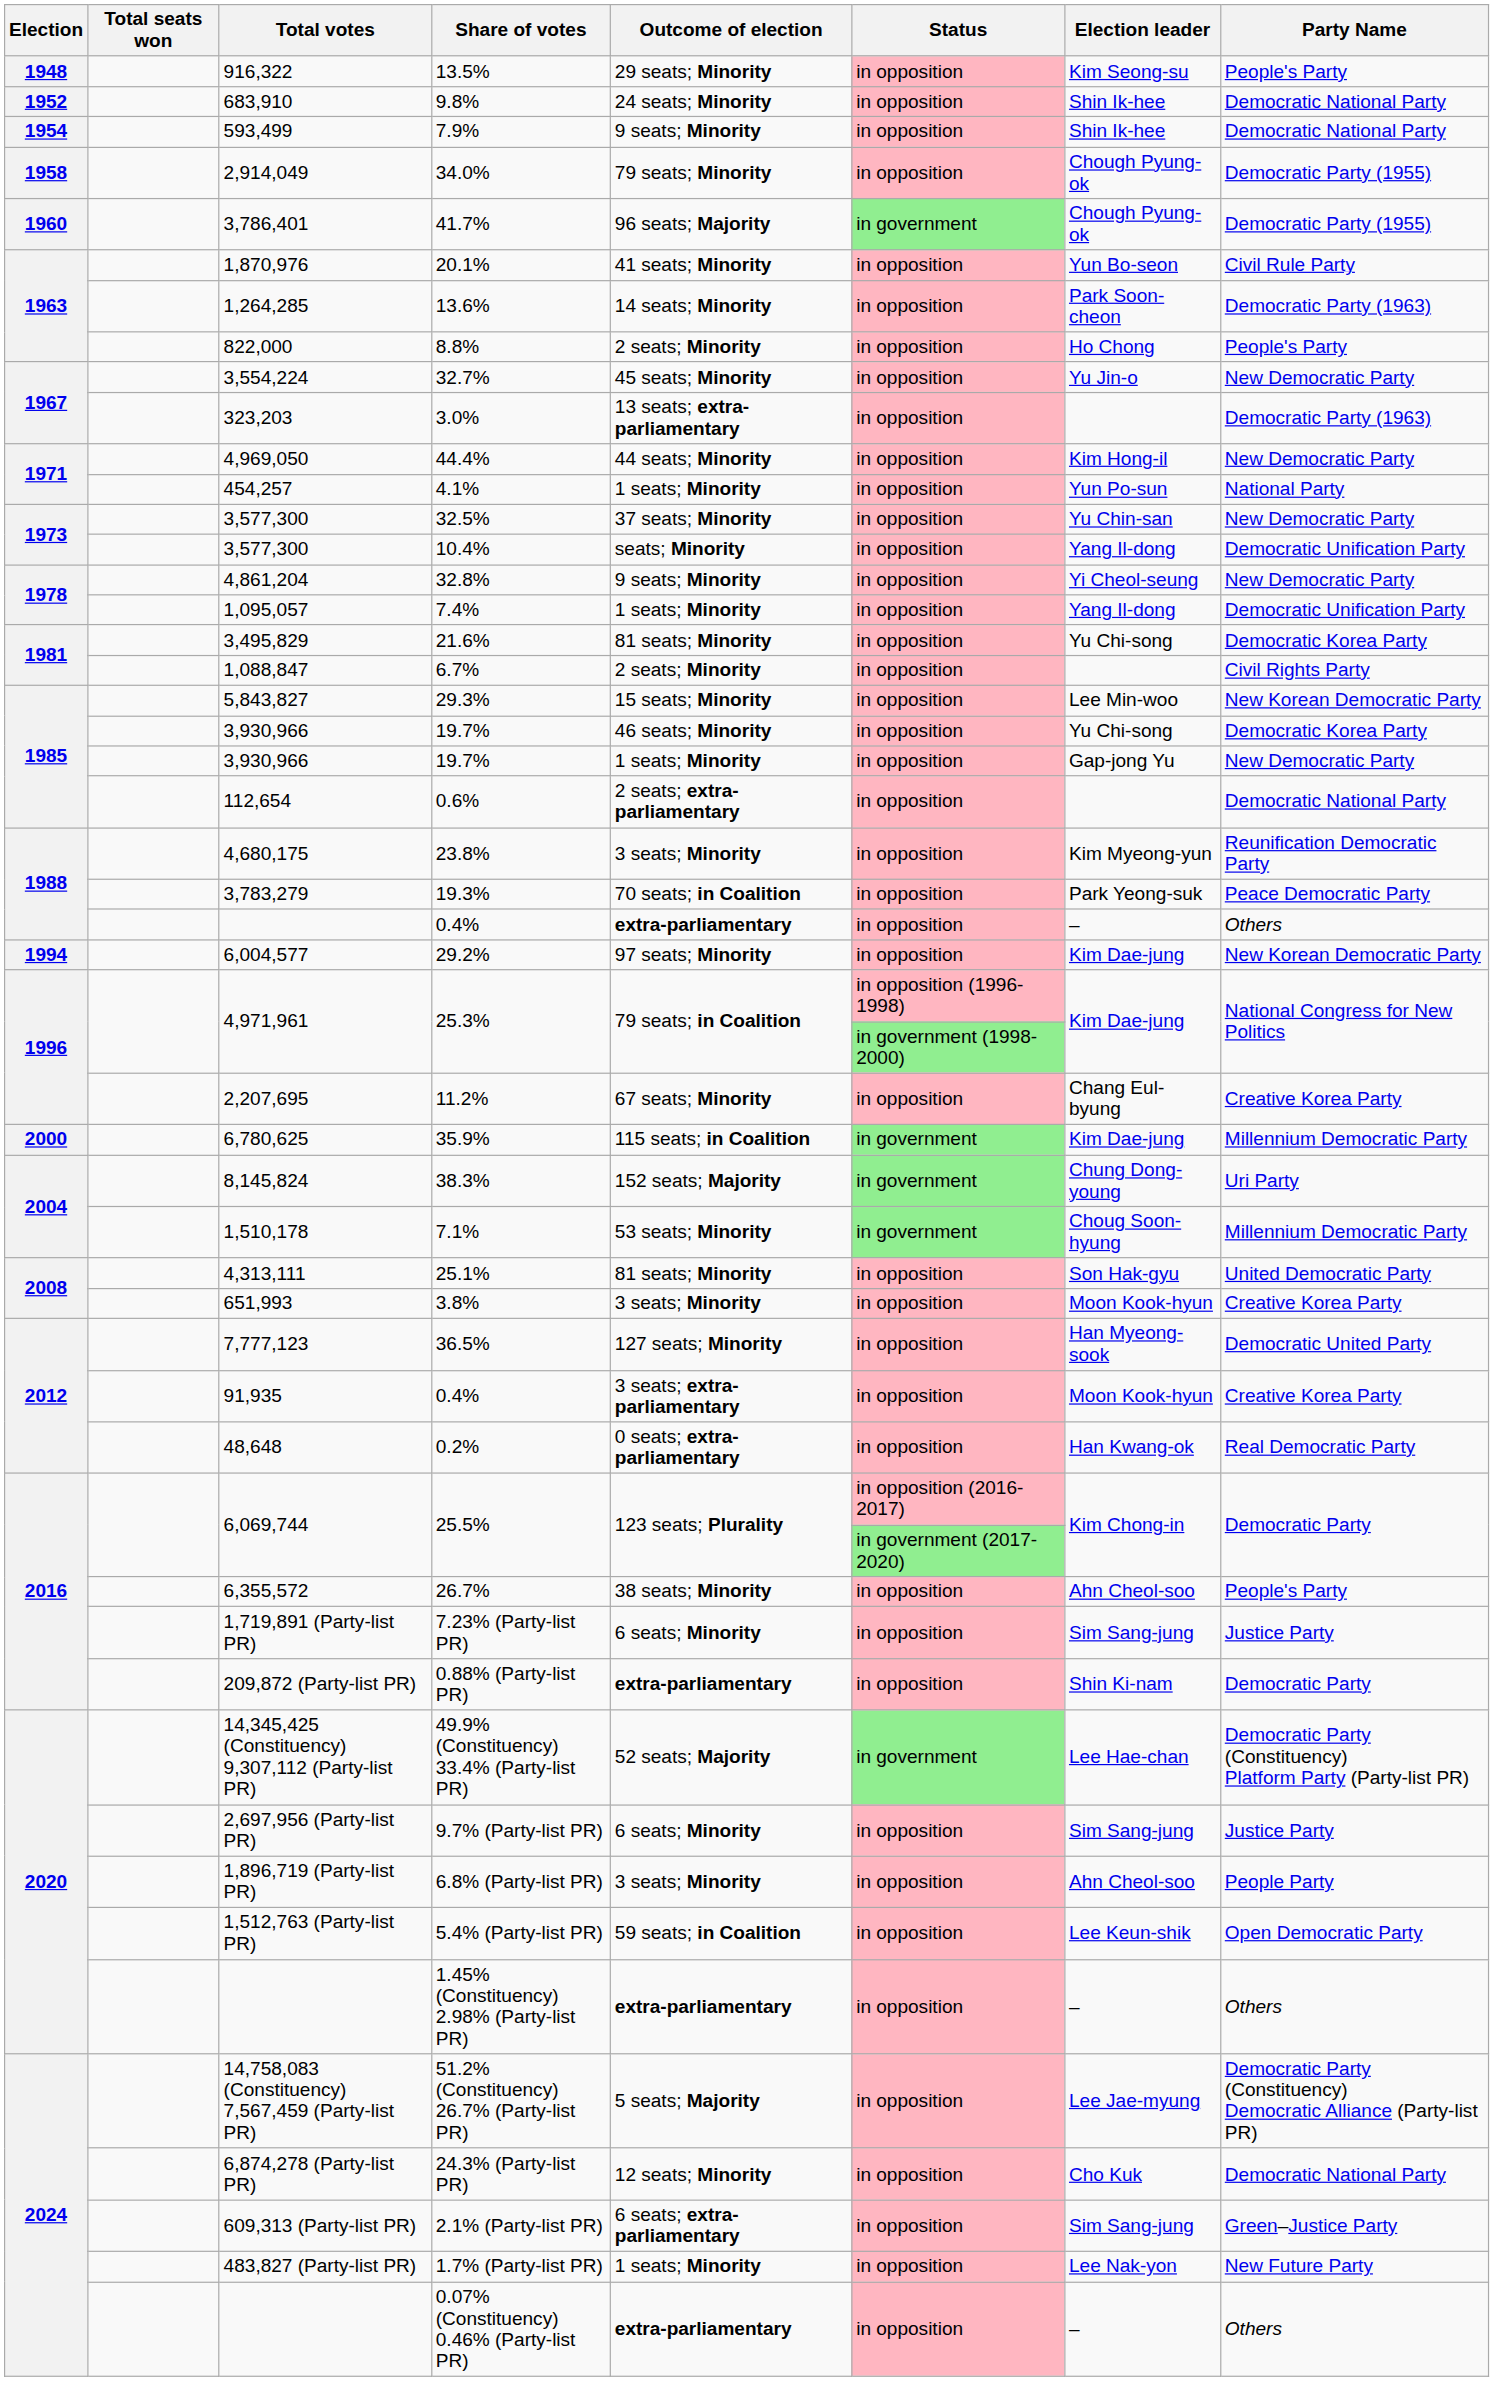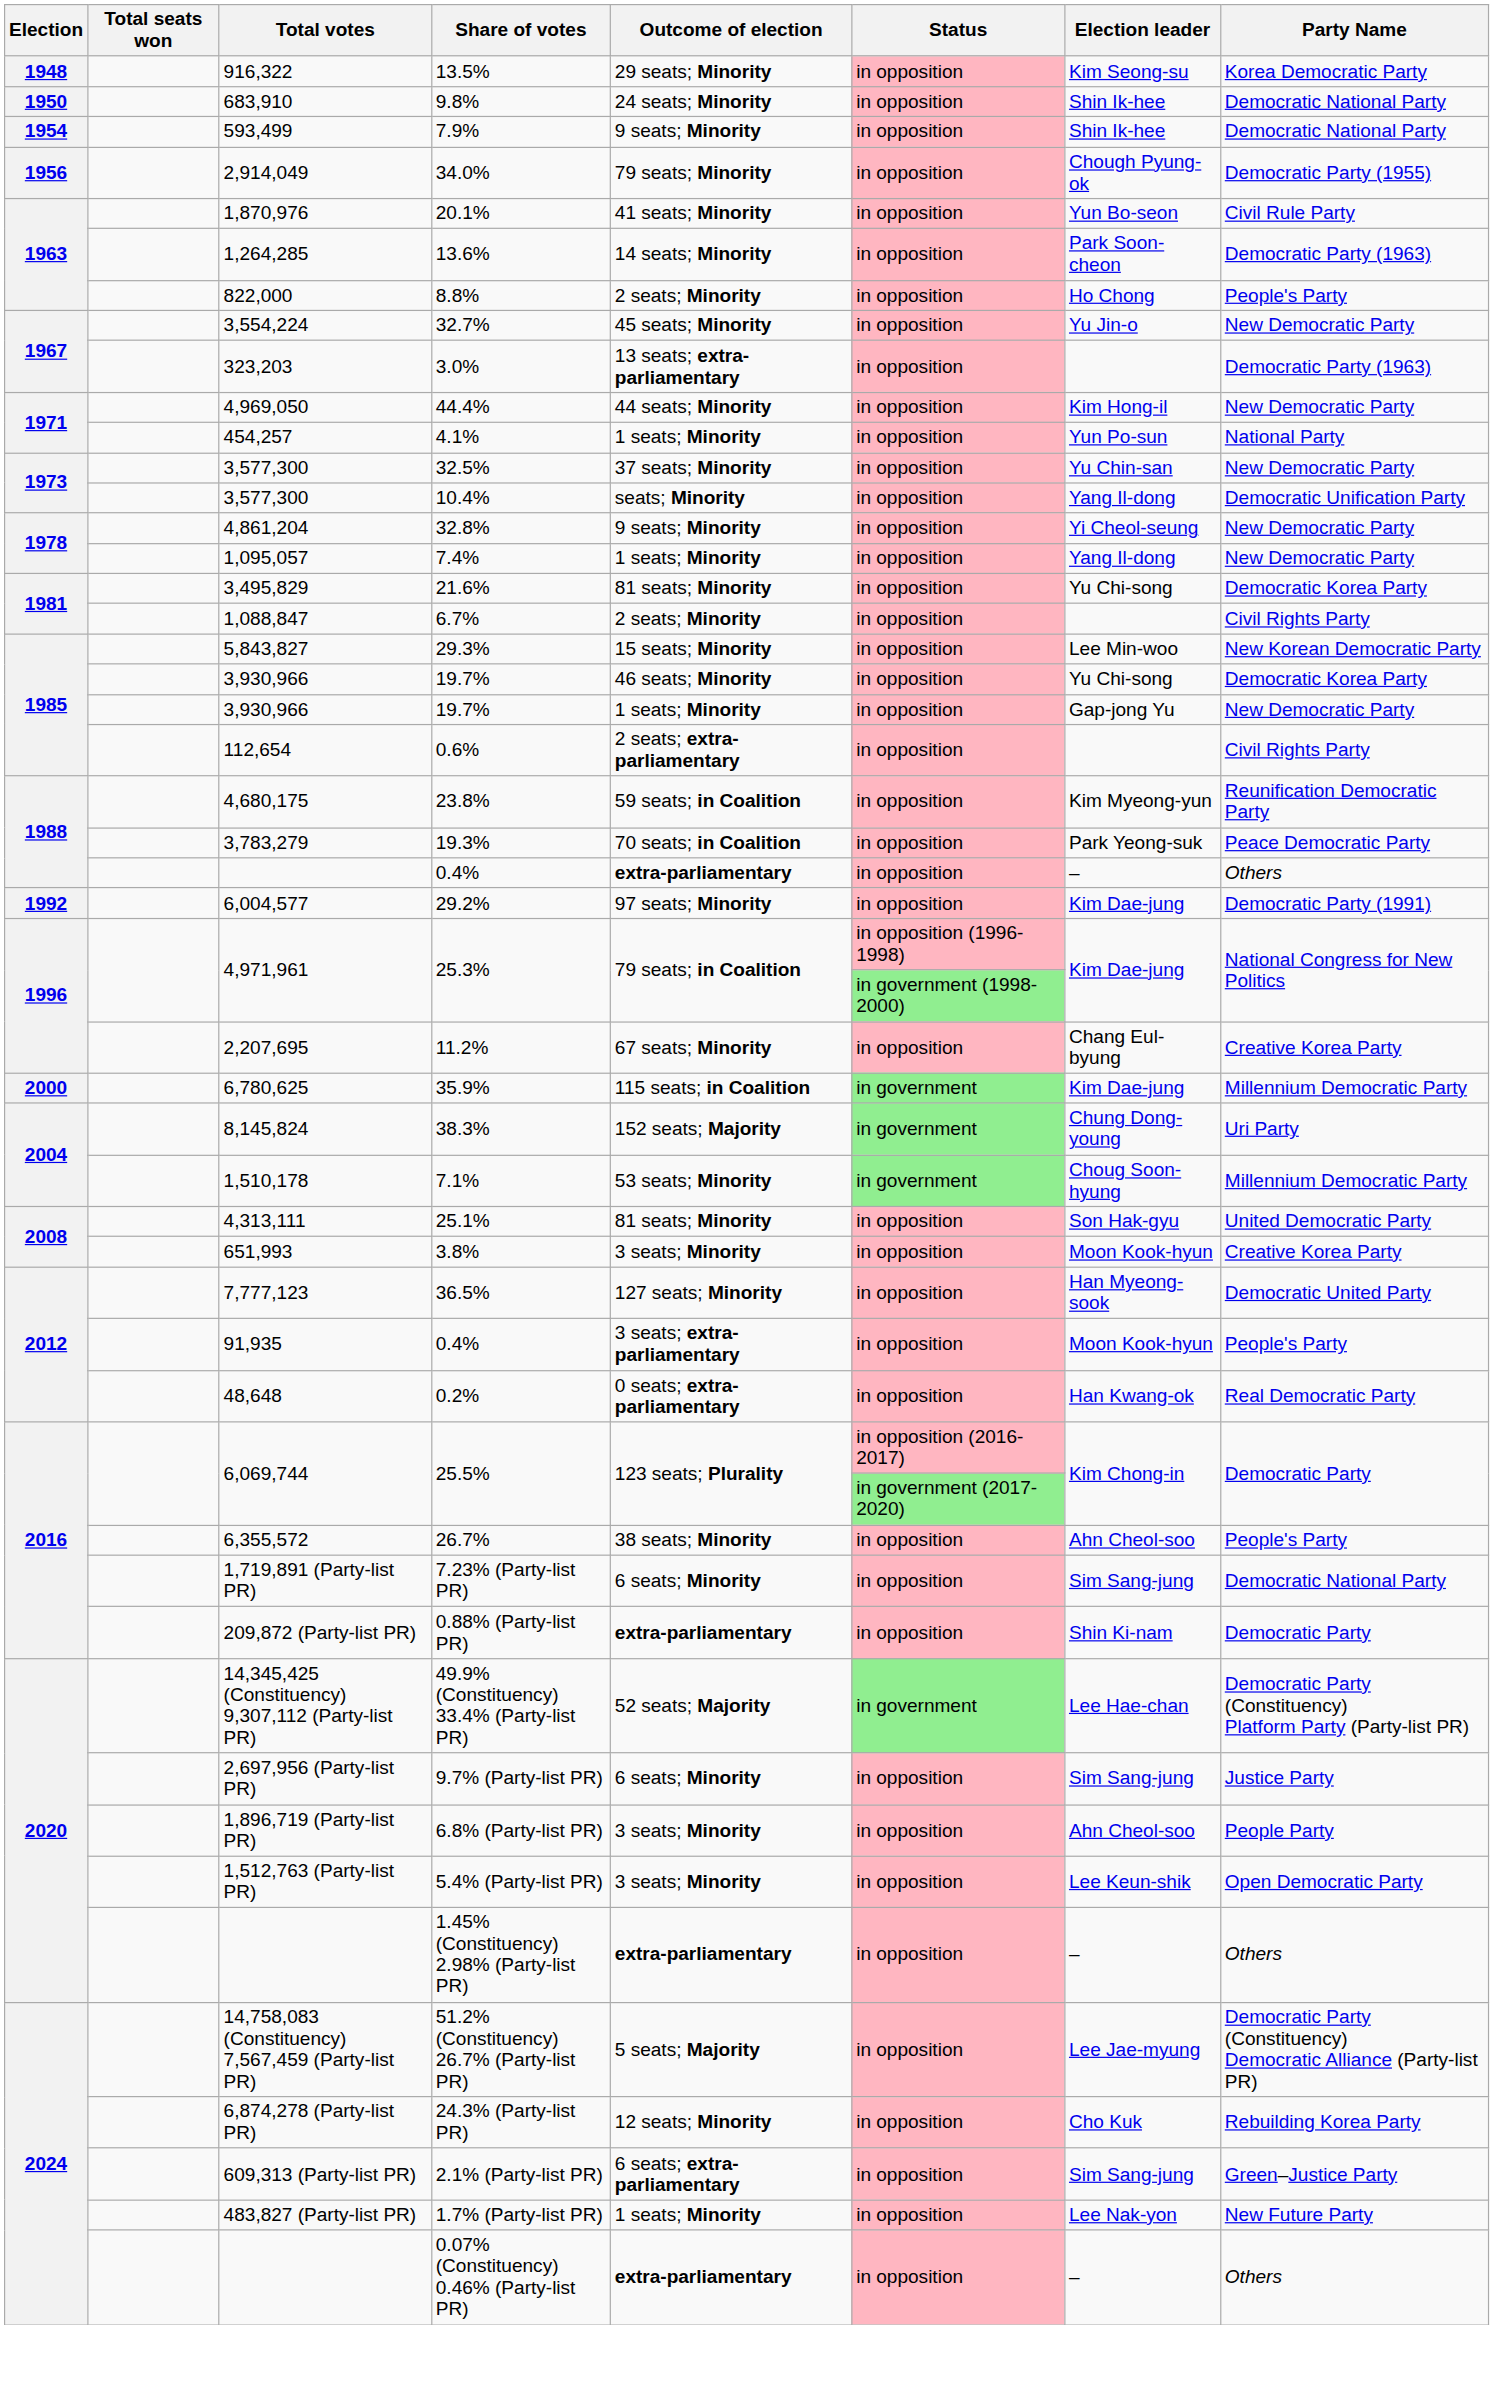13.5% | Party Name: People's Party -> Korea Democratic Party
9.8% | Election: 1952 -> 1950
34.0% | Election: 1958 -> 1956
- row: 1960 | 3,786,401 | 41.7% | 96 seats; Majority | in government | Chough Pyung-ok | Democratic Party (1955)
7.4% | Party Name: Democratic Unification Party -> New Democratic Party
0.6% | Party Name: Democratic National Party -> Civil Rights Party
23.8% | Outcome of election: 3 seats; Minority -> 59 seats; in Coalition
29.2% | Election: 1994 -> 1992
29.2% | Party Name: New Korean Democratic Party -> Democratic Party (1991)
91,935 / 0.4% | Party Name: Creative Korea Party -> People's Party
7.23% (Party-list PR) | Party Name: Justice Party -> Democratic National Party
5.4% (Party-list PR) | Outcome of election: 59 seats; in Coalition -> 3 seats; Minority
24.3% (Party-list PR) | Party Name: Democratic National Party -> Rebuilding Korea Party
